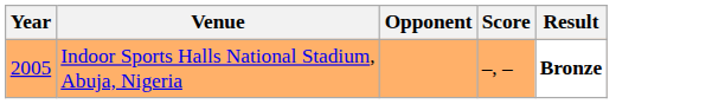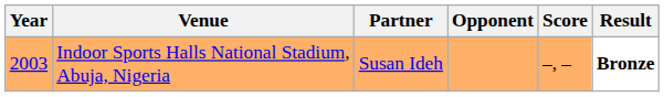+ column: Partner | Susan Ideh
Indoor Sports Halls National Stadium, Abuja, Nigeria | Year: 2005 -> 2003
